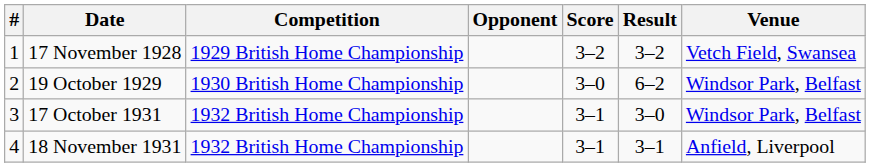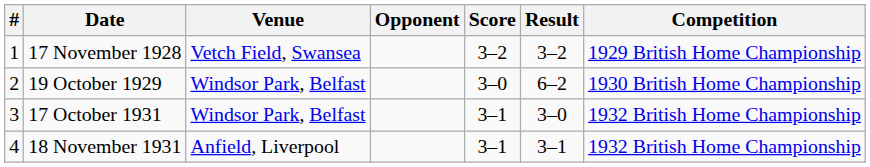columns swapped: Venue <-> Competition
